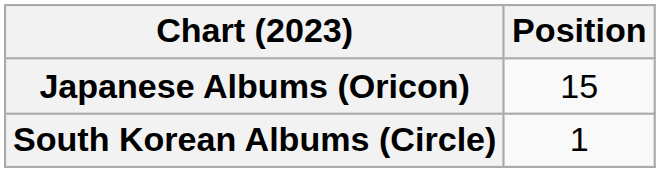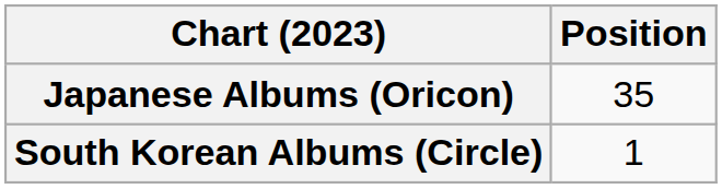Japanese Albums (Oricon) | Position: 15 -> 35
